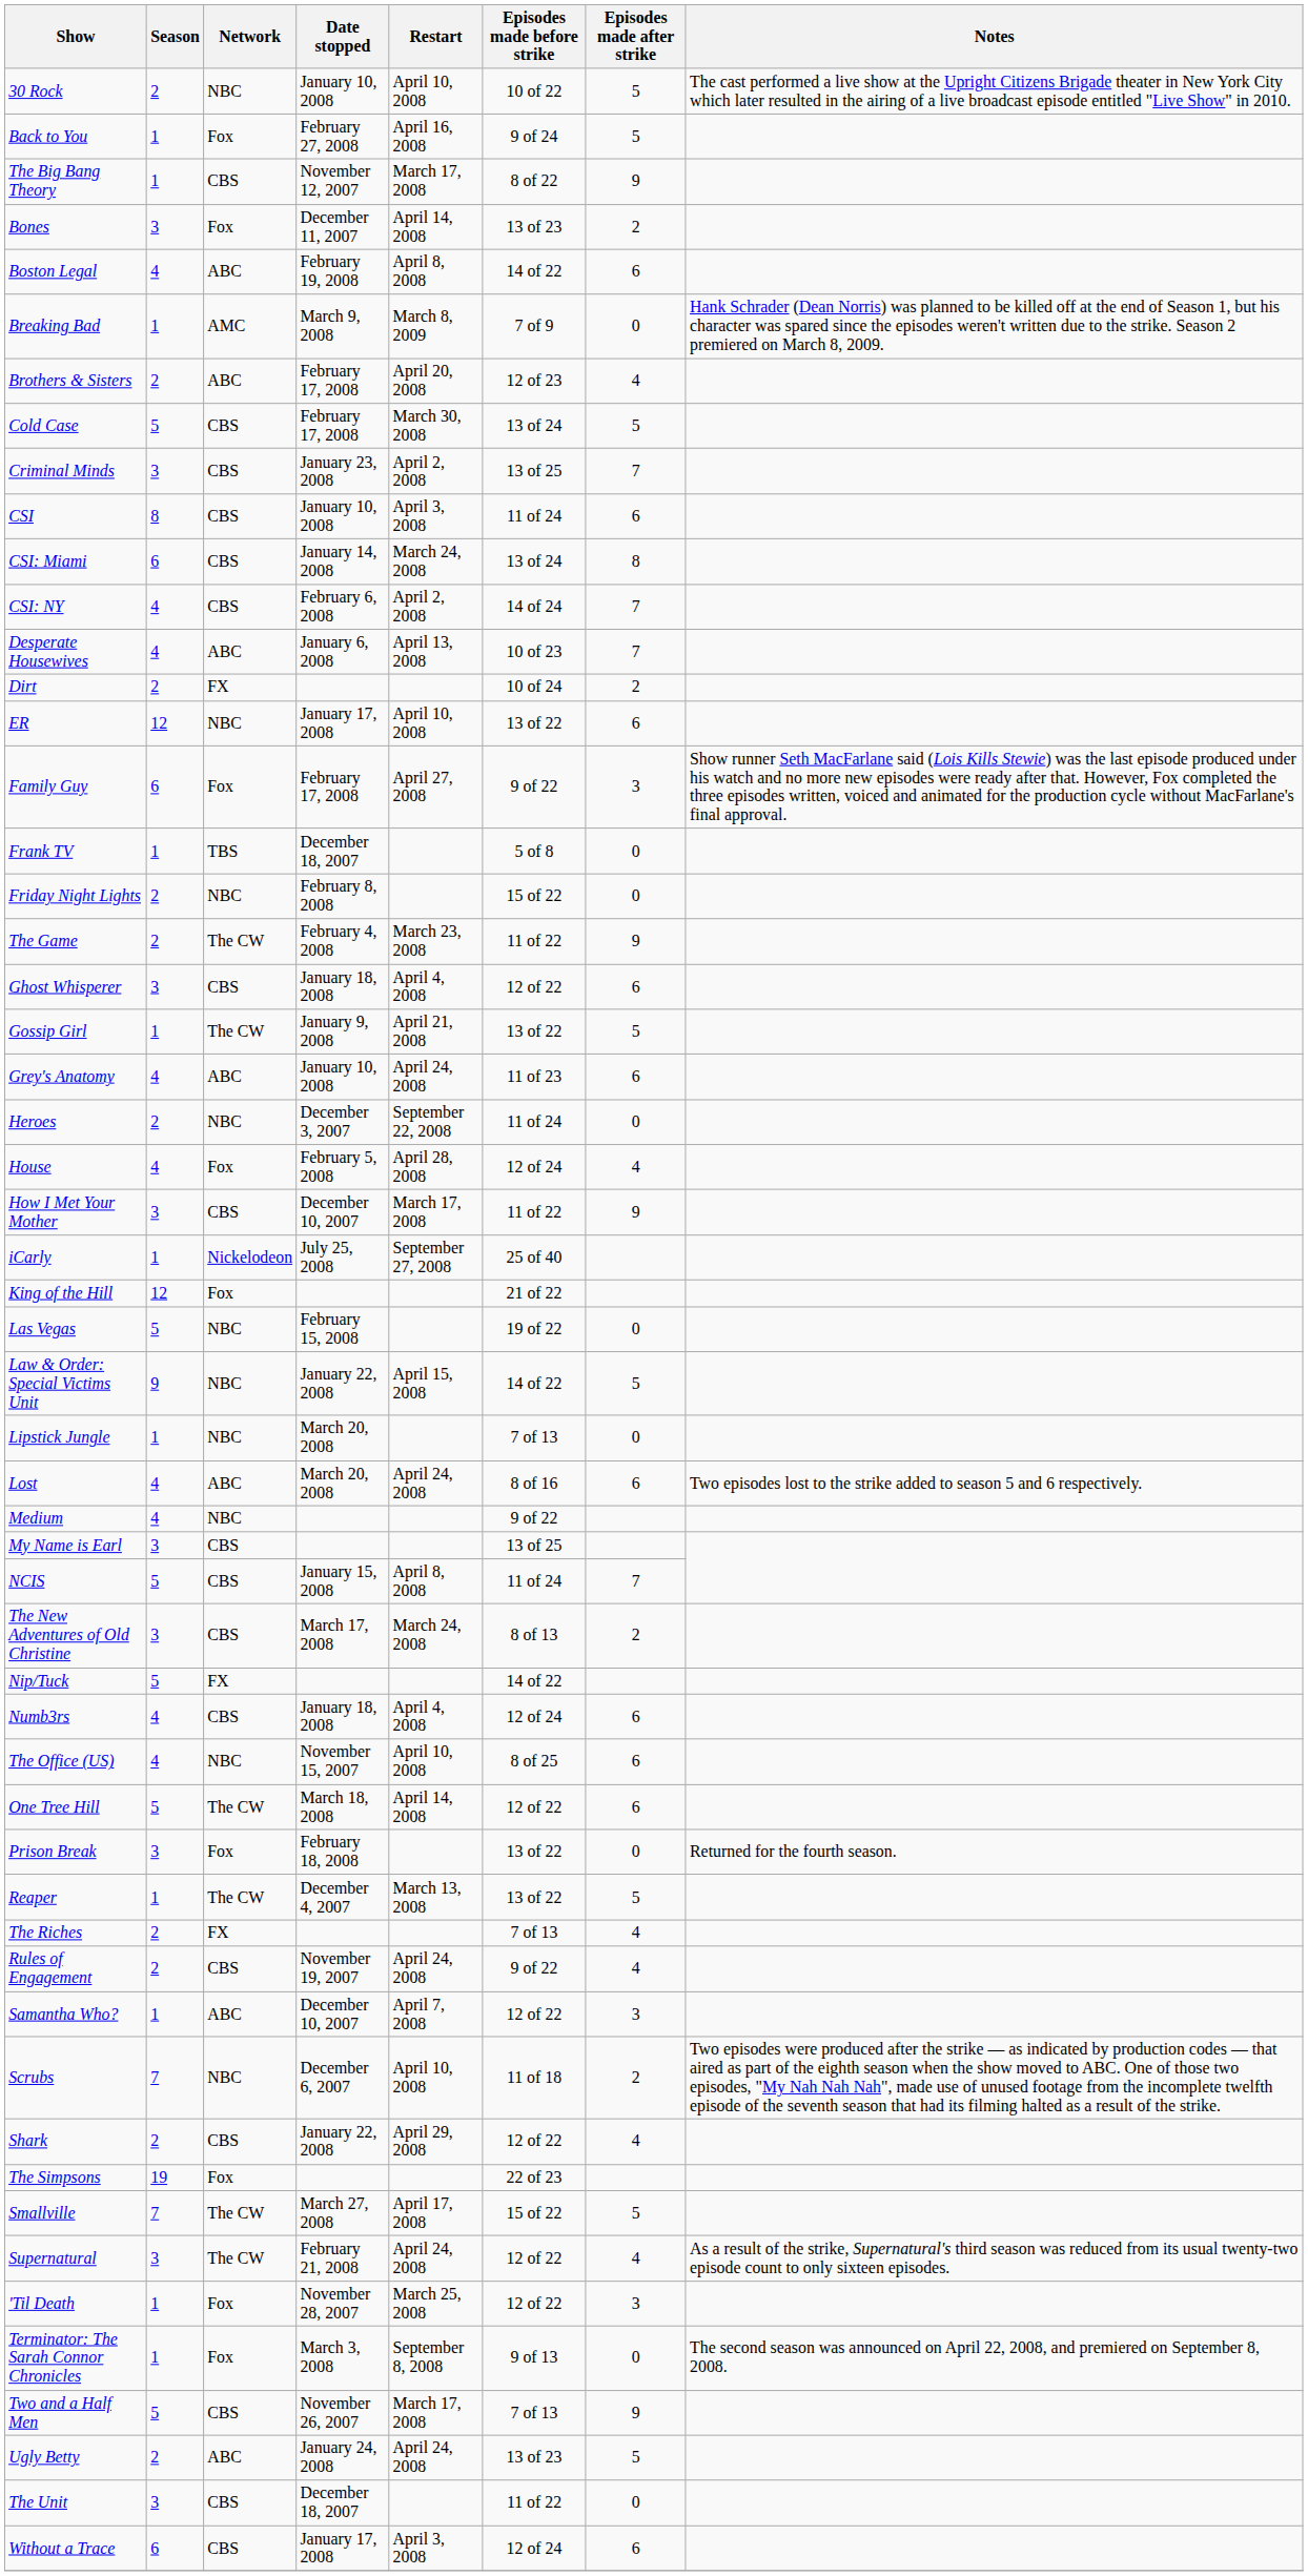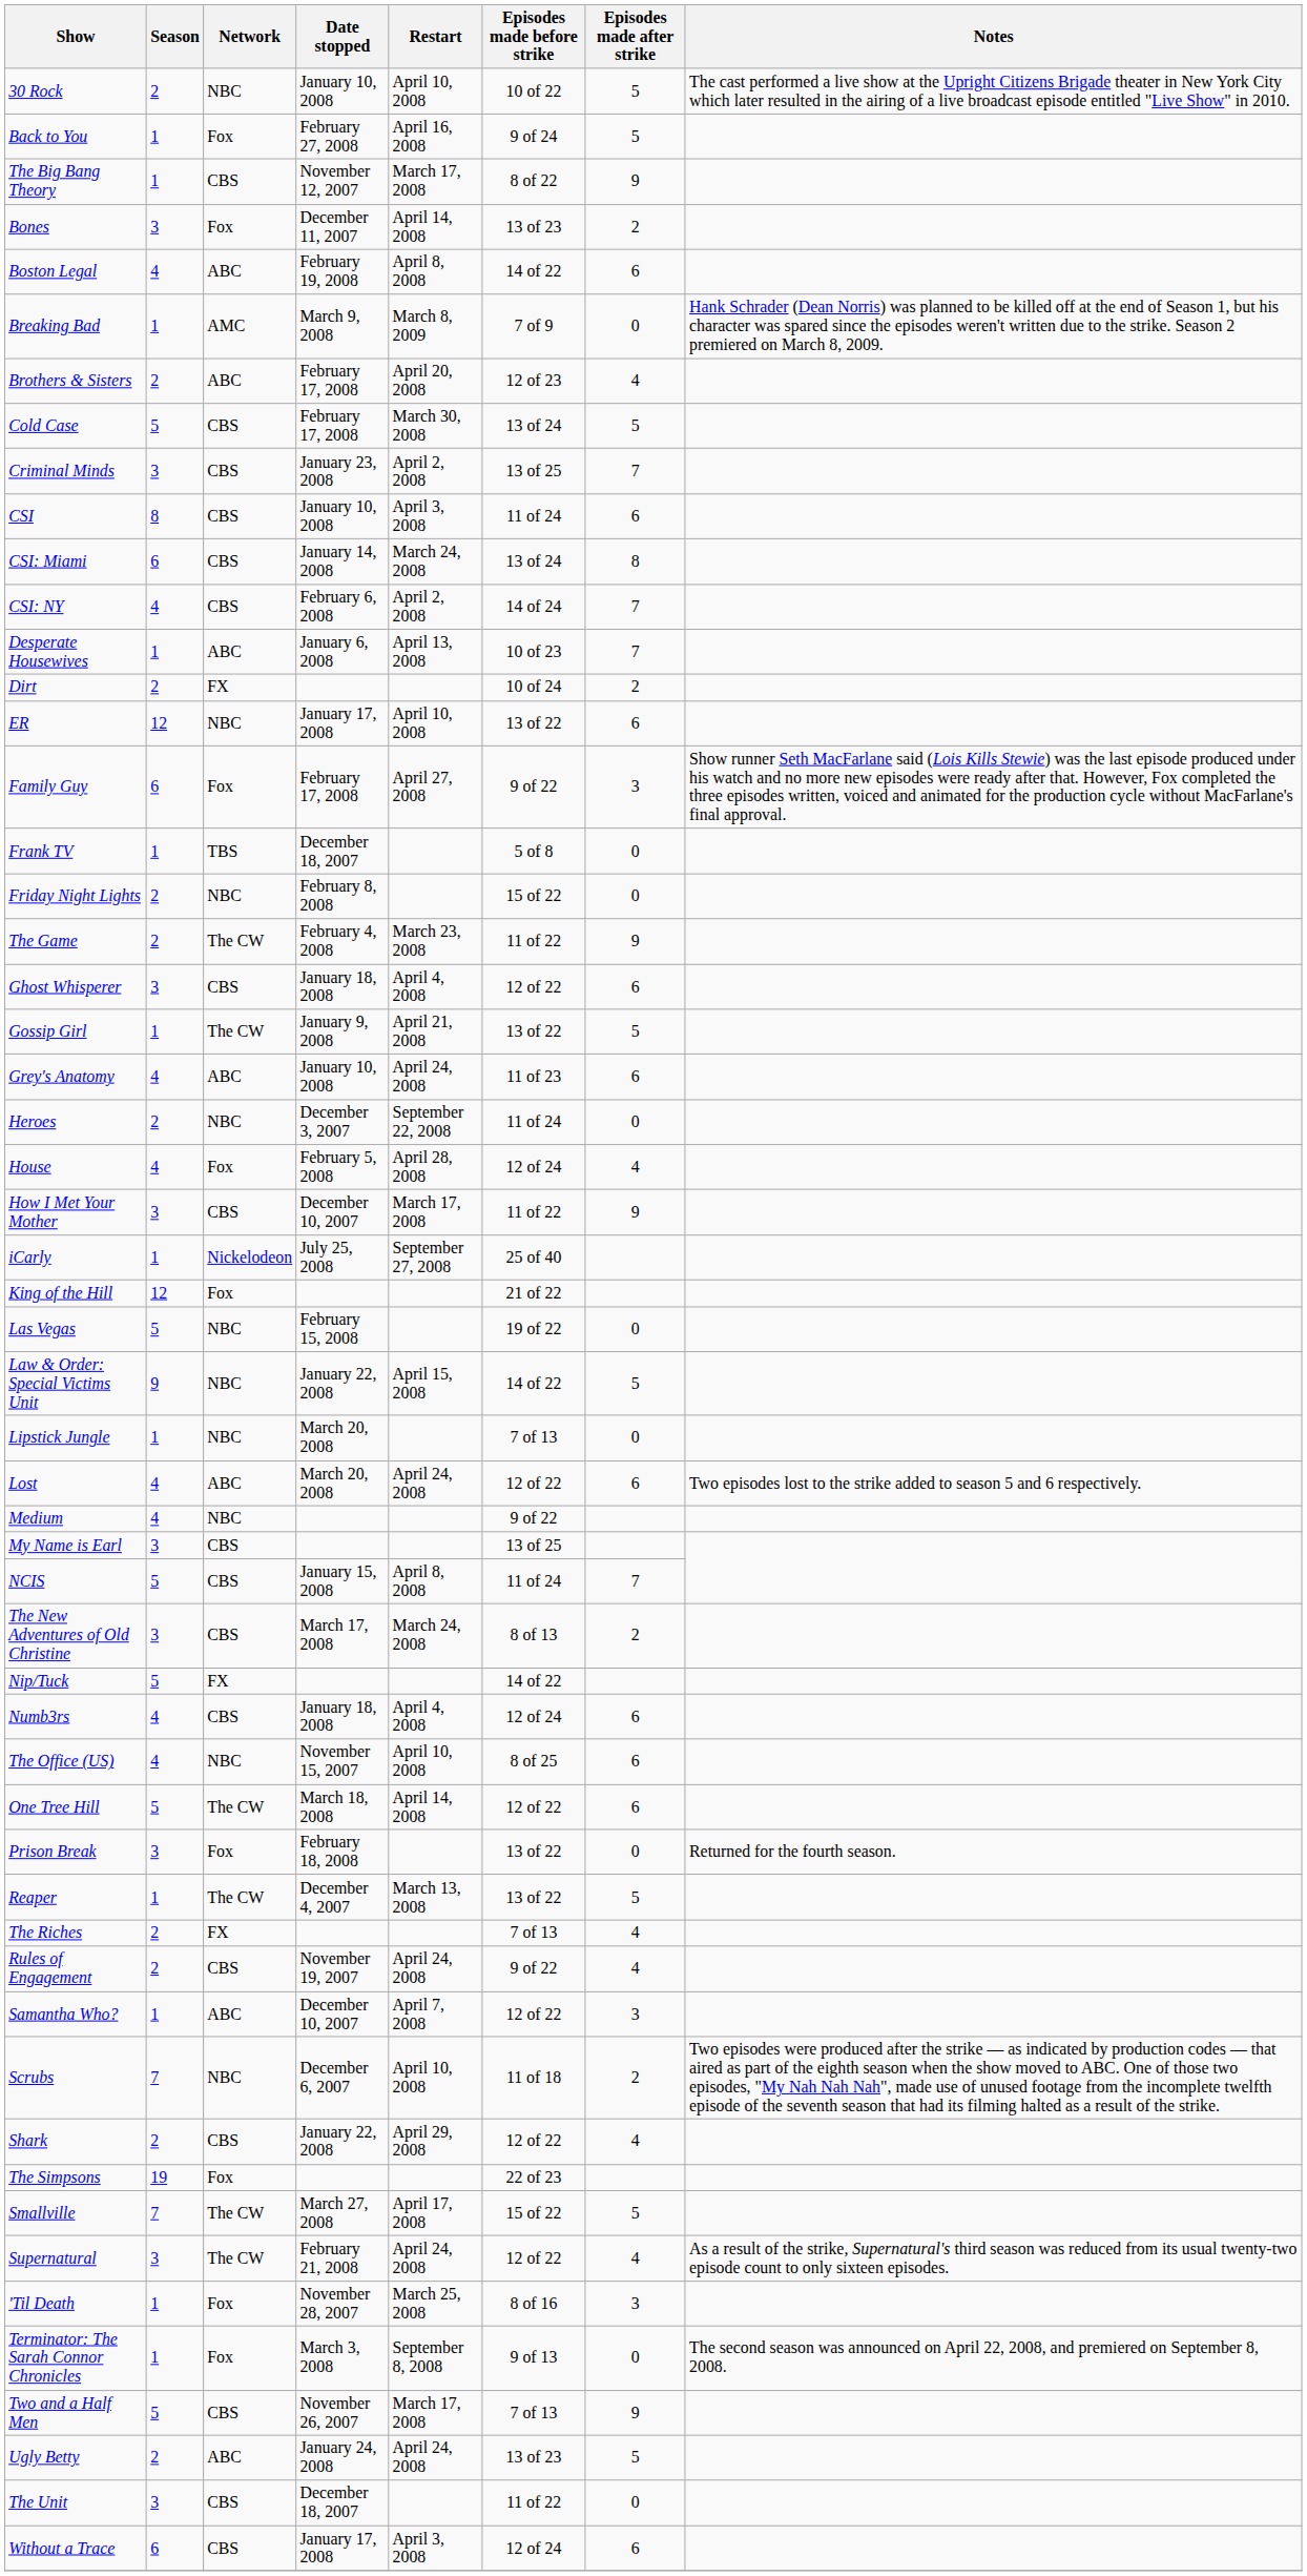Desperate Housewives | Season: 4 -> 1
Lost | Episodes made before strike: 8 of 16 -> 12 of 22
'Til Death | Episodes made before strike: 12 of 22 -> 8 of 16
